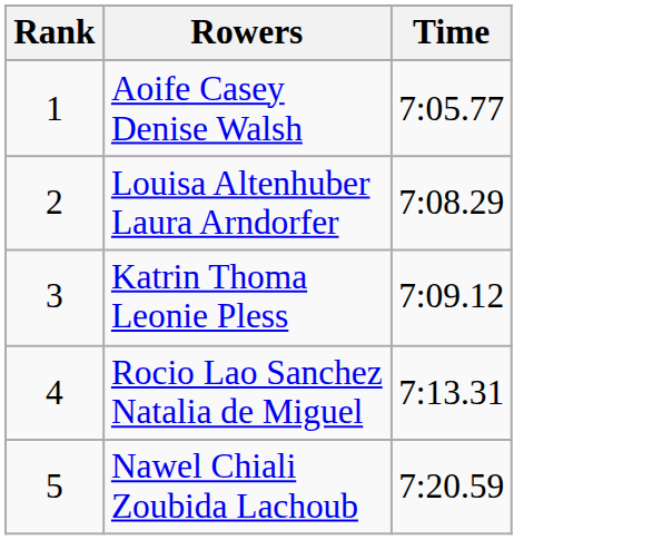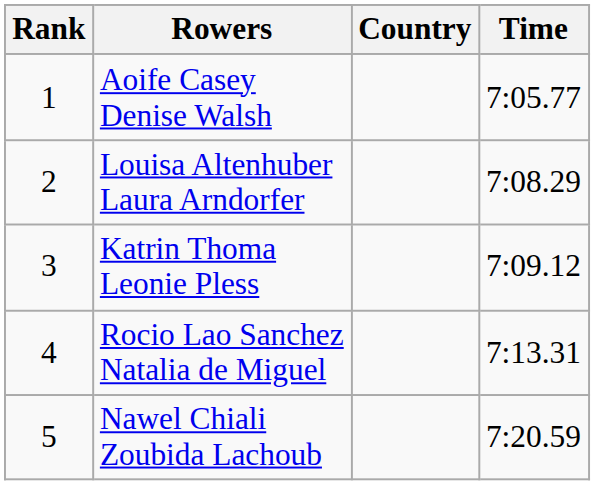+ column: Country
